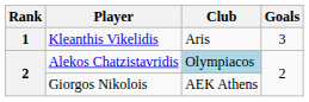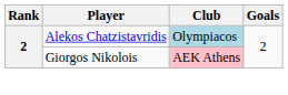- row: 1 | Kleanthis Vikelidis | Aris | 3
Giorgos Nikolois | Club: no background -> pink background
